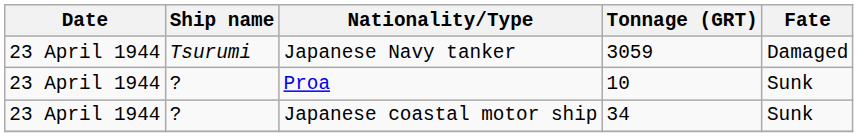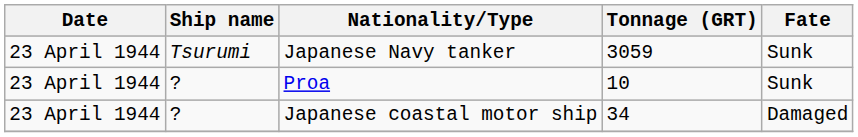Japanese Navy tanker | Fate: Damaged -> Sunk
Japanese coastal motor ship | Fate: Sunk -> Damaged
